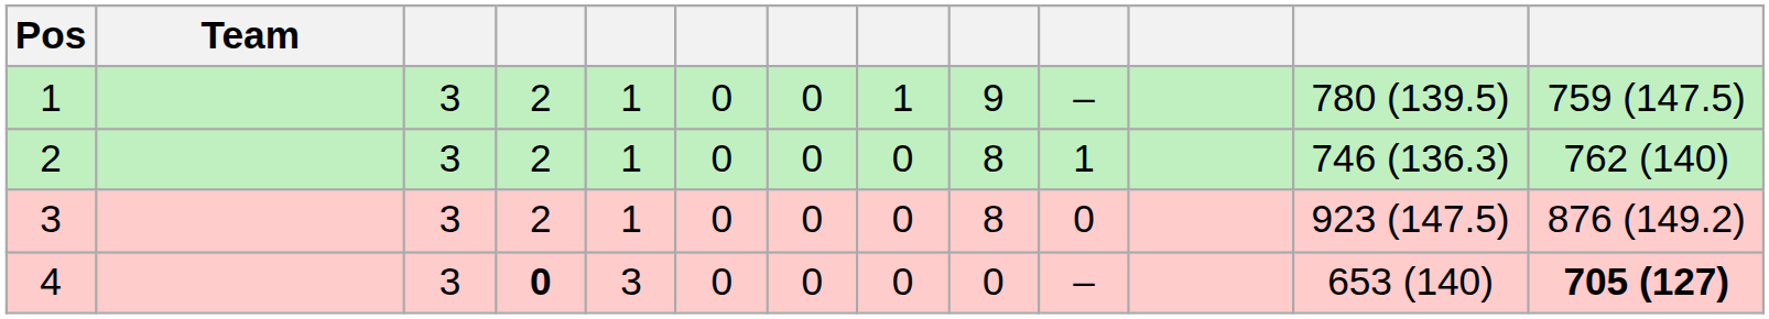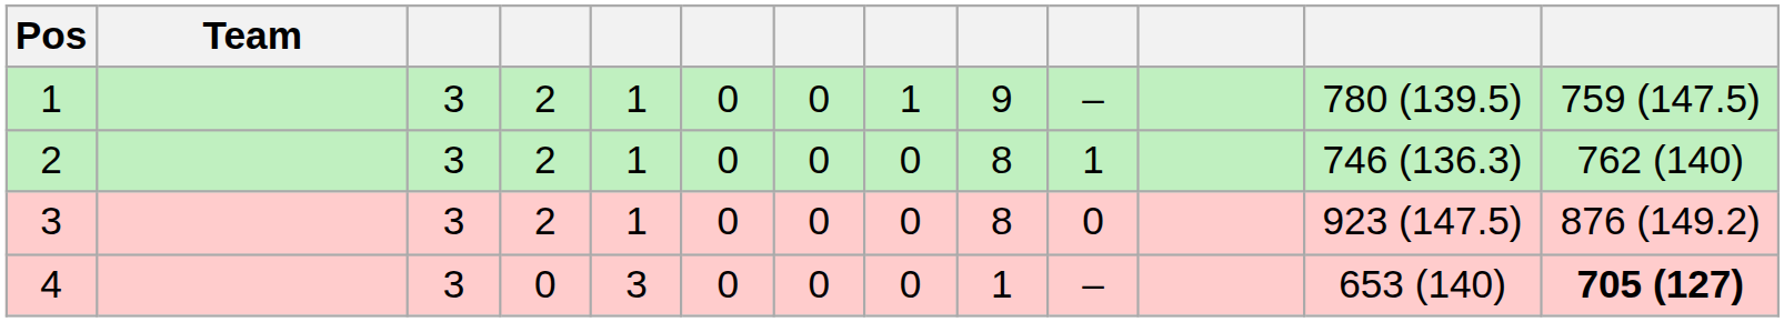4 | column 4: bold -> normal
4 | column 9: 0 -> 1
